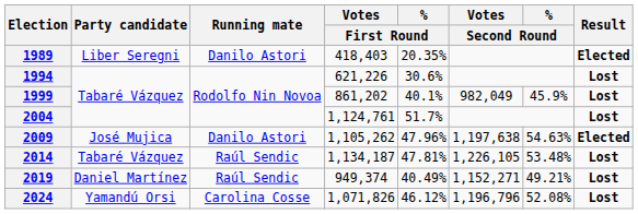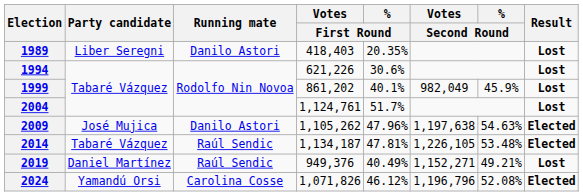1989 | Result: Elected -> Lost
2014 | Result: Lost -> Elected
2019 | Votes / First Round: 949,374 -> 949,376
2024 | Result: Lost -> Elected
